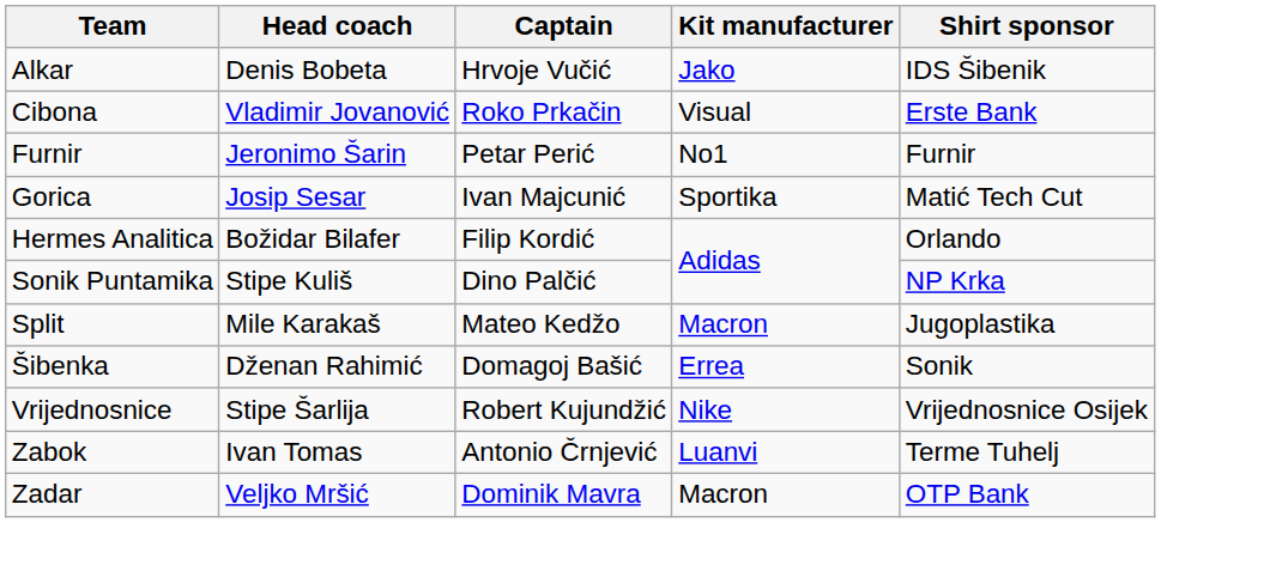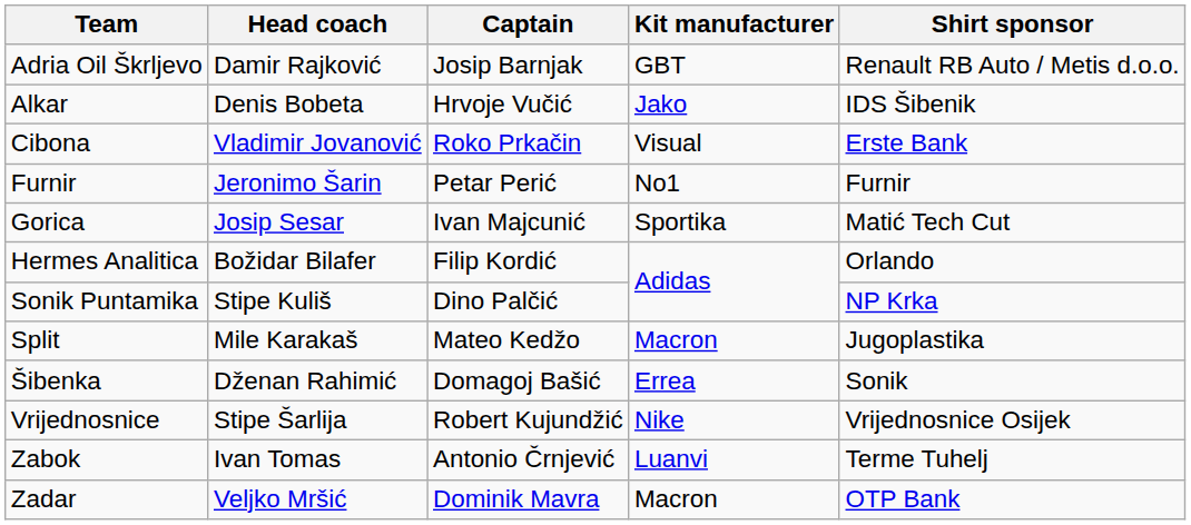+ row: Adria Oil Škrljevo | Damir Rajković | Josip Barnjak | GBT | Renault RB Auto / Metis d.o.o.
